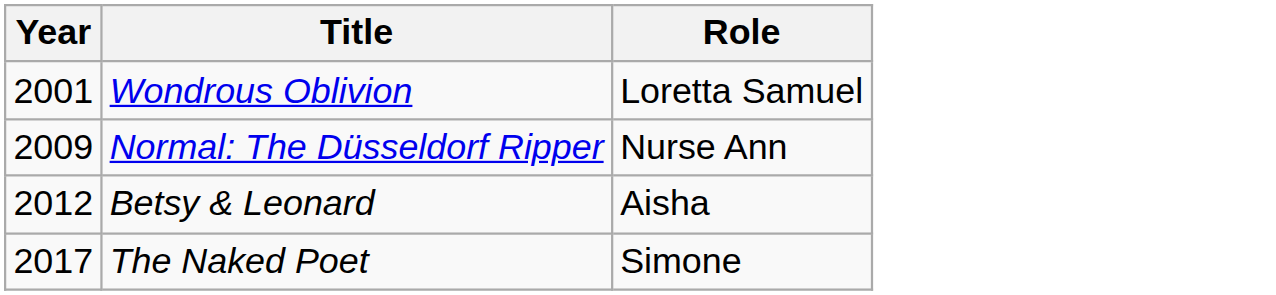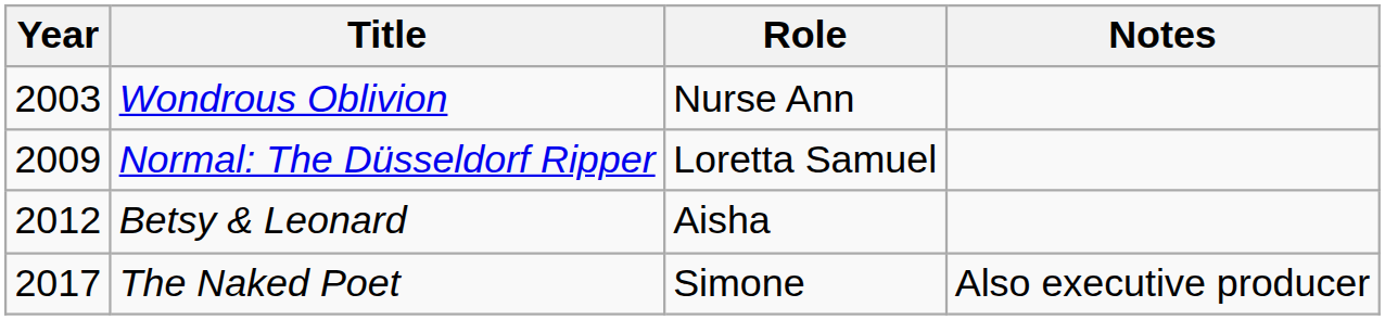+ column: Notes | Also executive producer
Wondrous Oblivion | Year: 2001 -> 2003
Wondrous Oblivion | Role: Loretta Samuel -> Nurse Ann
Normal: The Düsseldorf Ripper | Role: Nurse Ann -> Loretta Samuel
